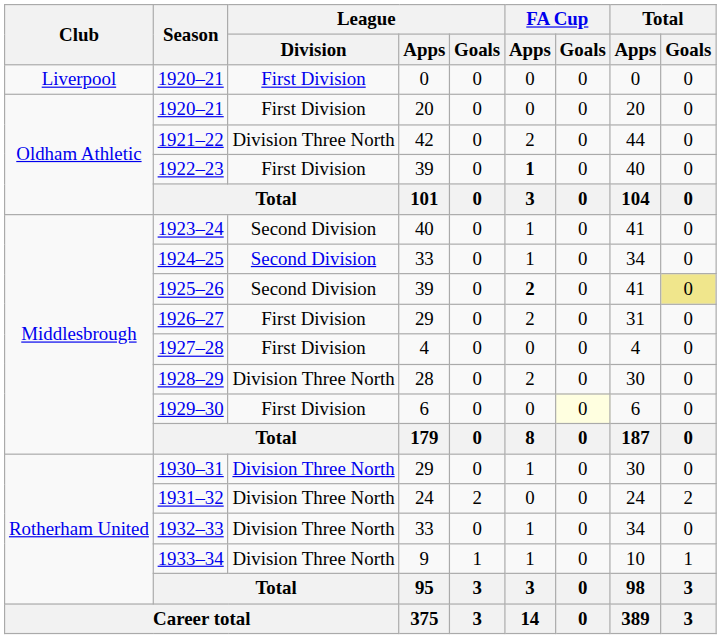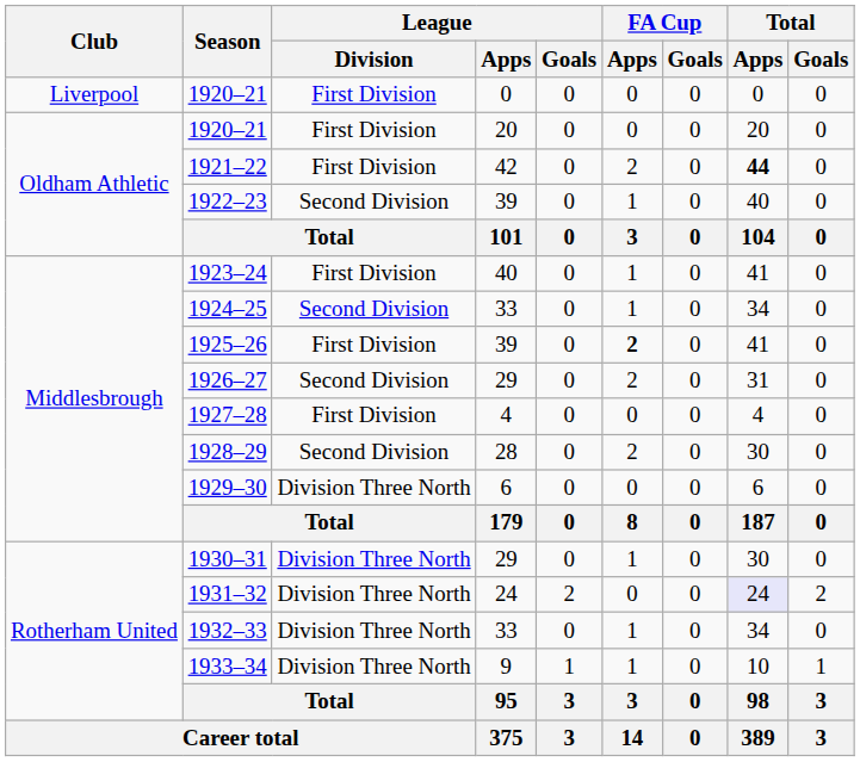1921–22 | League / Division: Division Three North -> First Division
1921–22 | Total / Apps: normal -> bold
1922–23 | League / Division: First Division -> Second Division
1922–23 | FA Cup / Apps: bold -> normal
1923–24 | League / Division: Second Division -> First Division
1925–26 | League / Division: Second Division -> First Division
1925–26 | Total / Goals: khaki background -> no background
1926–27 | League / Division: First Division -> Second Division
1928–29 | League / Division: Division Three North -> Second Division
1929–30 | League / Division: First Division -> Division Three North
1929–30 | FA Cup / Goals: lightyellow background -> no background
1931–32 | Total / Apps: no background -> lavender background
